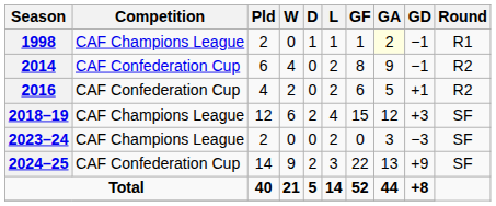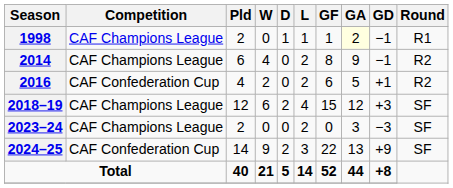2014 | Competition: CAF Confederation Cup -> CAF Champions League
